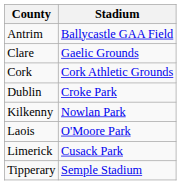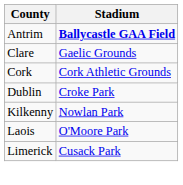Antrim | Stadium: normal -> bold
- row: Tipperary | Semple Stadium
